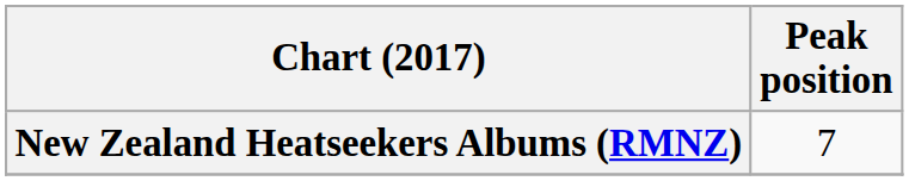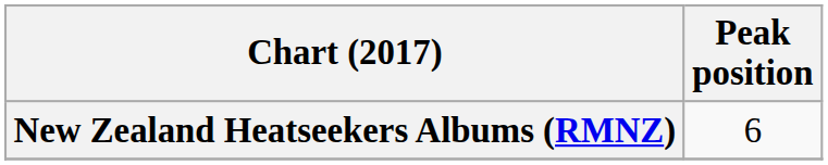New Zealand Heatseekers Albums (RMNZ) | Peak position: 7 -> 6
